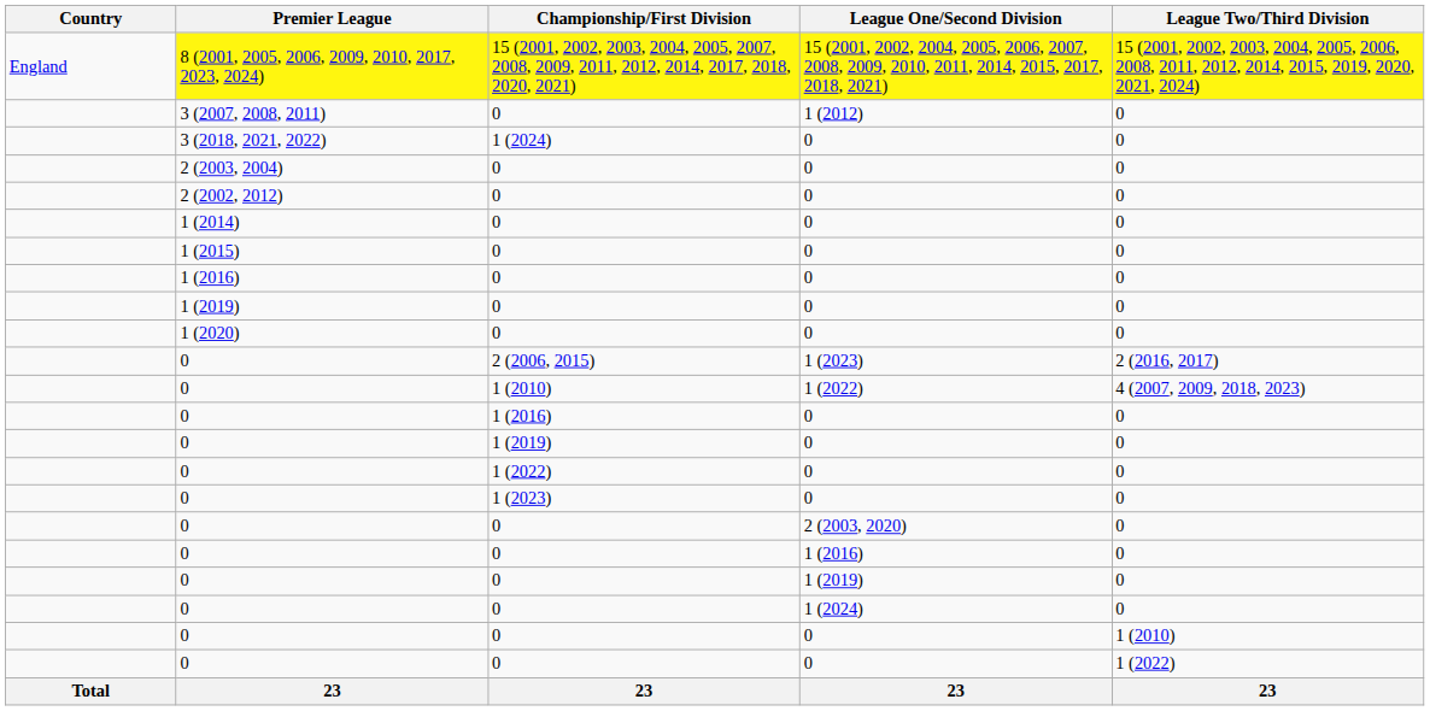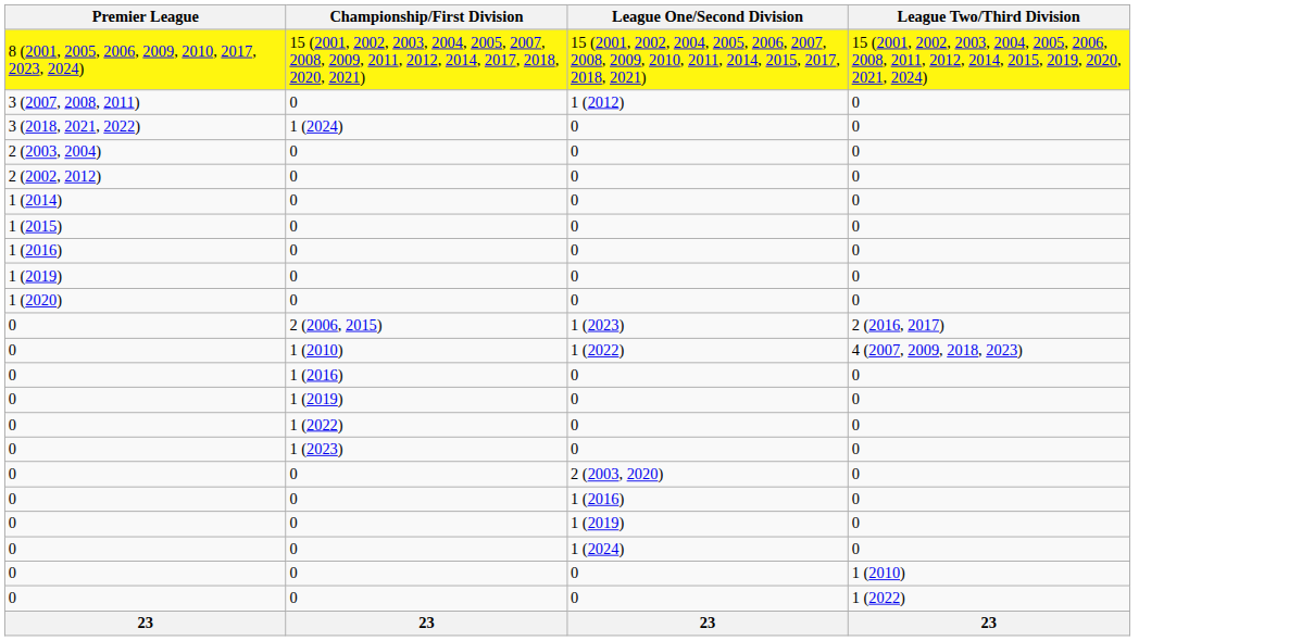- column: Country | England | Total
